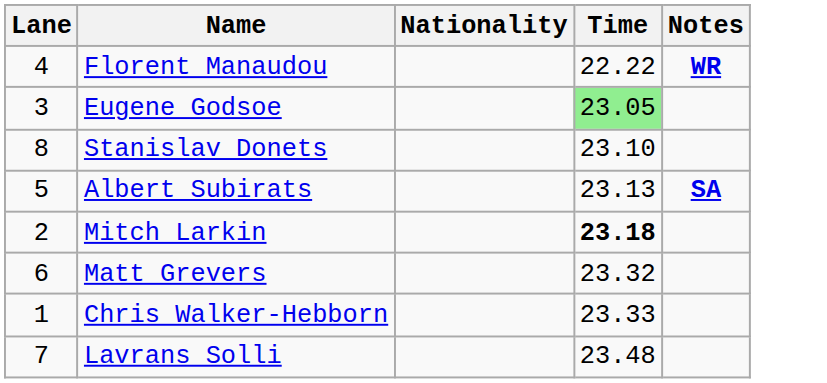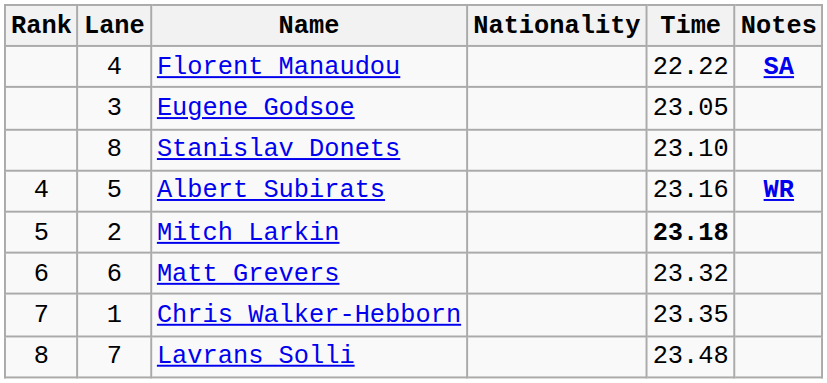+ column: Rank | 4 | 5 | 6 | 7 | 8
Florent Manaudou | Notes: WR -> SA
Eugene Godsoe | Time: lightgreen background -> no background
Albert Subirats | Time: 23.13 -> 23.16
Albert Subirats | Notes: SA -> WR
Chris Walker-Hebborn | Time: 23.33 -> 23.35
